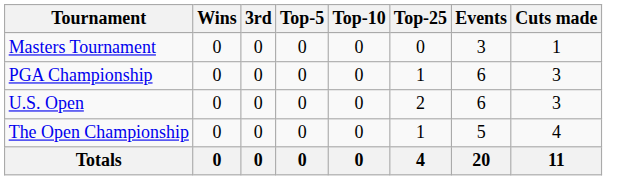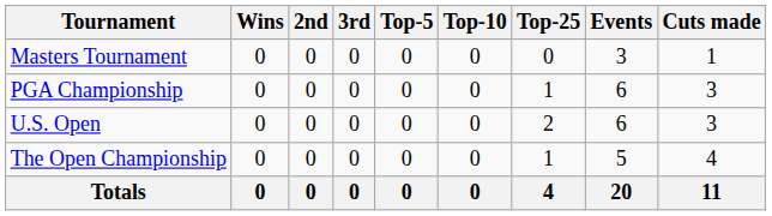+ column: 2nd | 0 | 0 | 0 | 0 | 0
